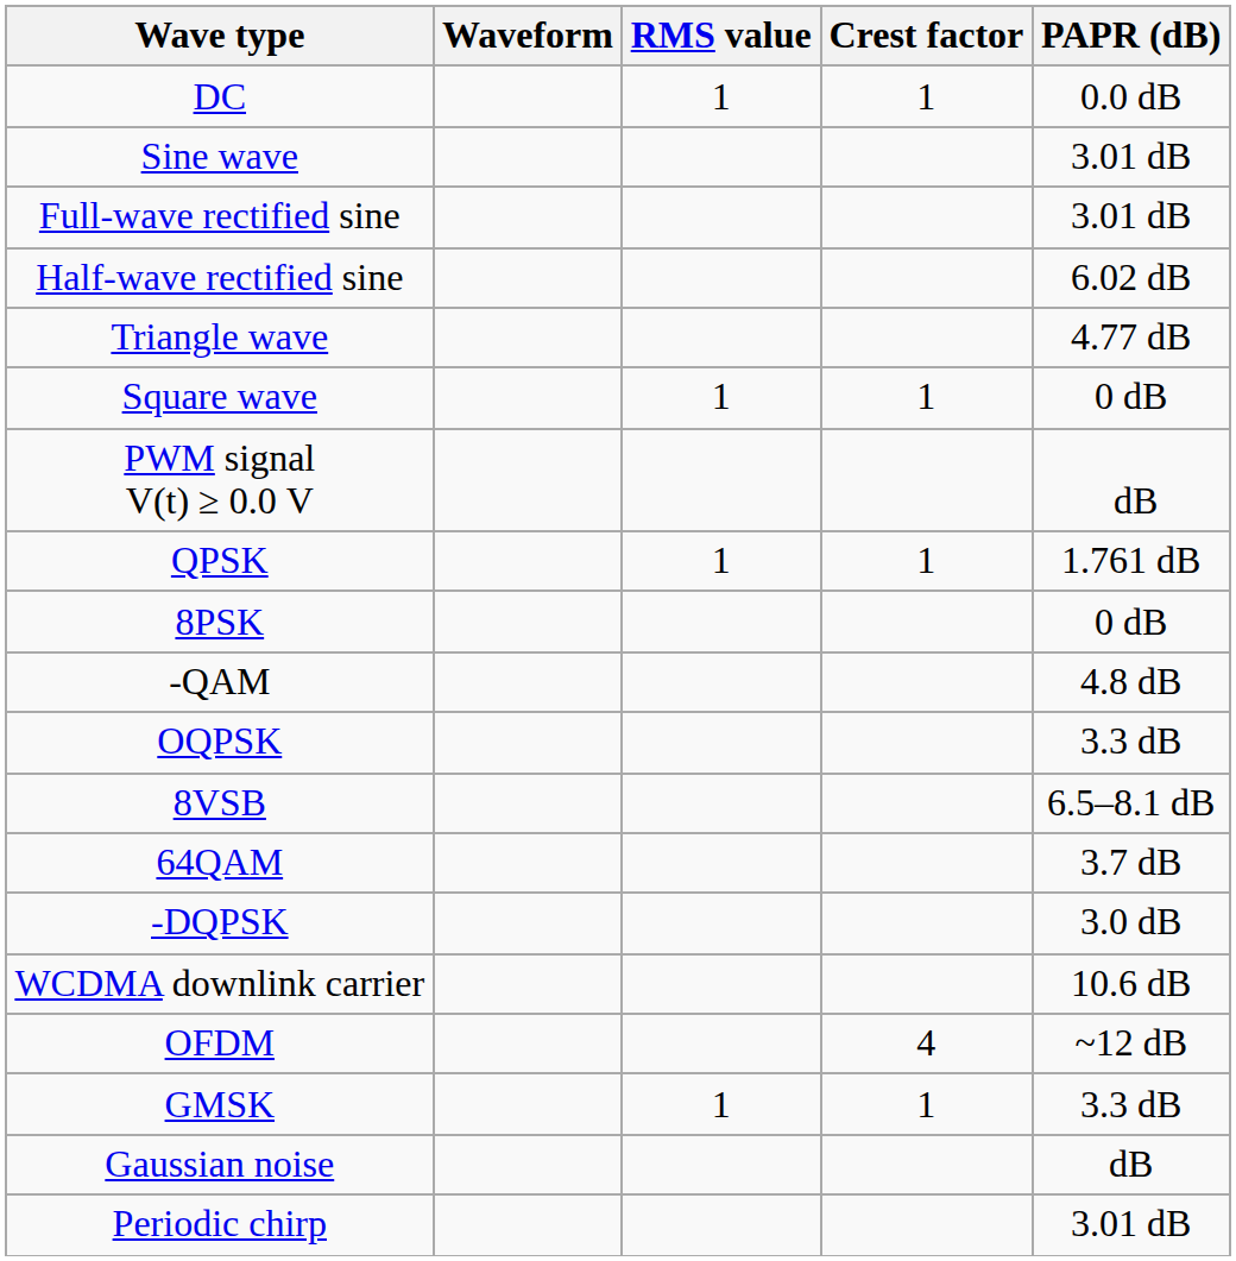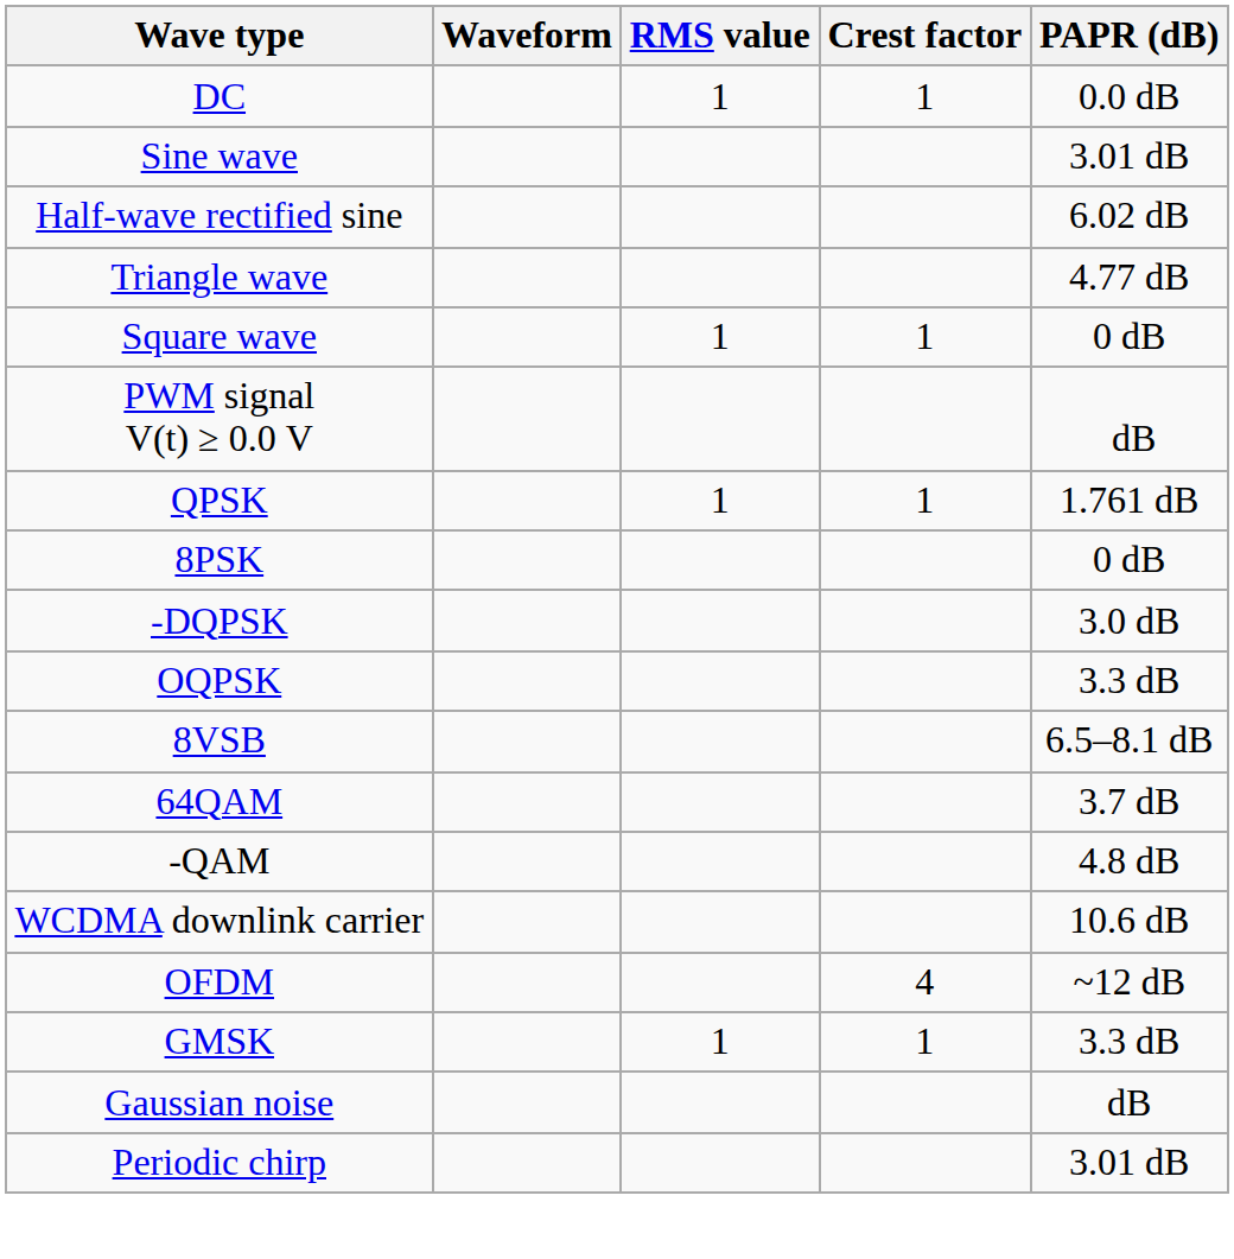- row: Full-wave rectified sine | 3.01 dB
rows swapped: -DQPSK <-> -QAM
